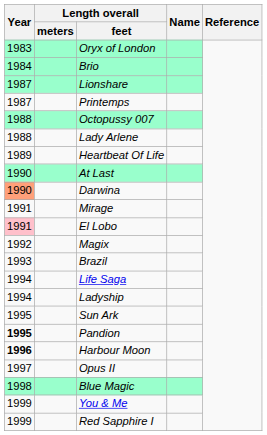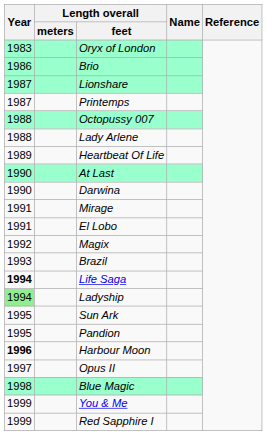Brio | Year: 1984 -> 1986
Darwina | Year: lightsalmon background -> no background
El Lobo | Year: pink background -> no background
Life Saga | Year: normal -> bold
Ladyship | Year: no background -> lightgreen background
Pandion | Year: bold -> normal
